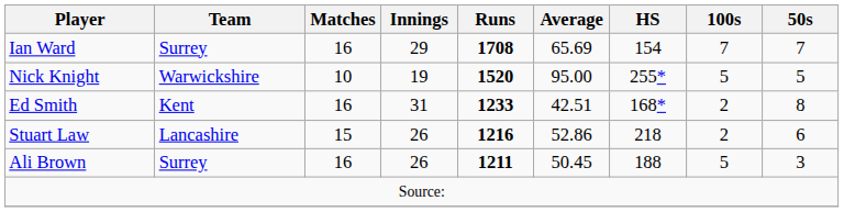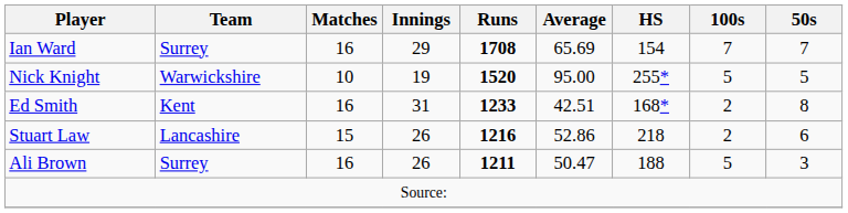Ali Brown | Average: 50.45 -> 50.47
